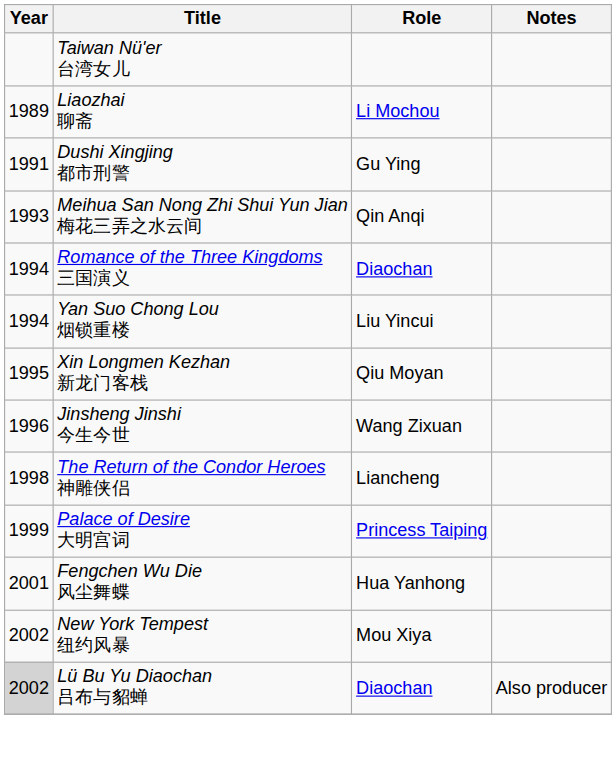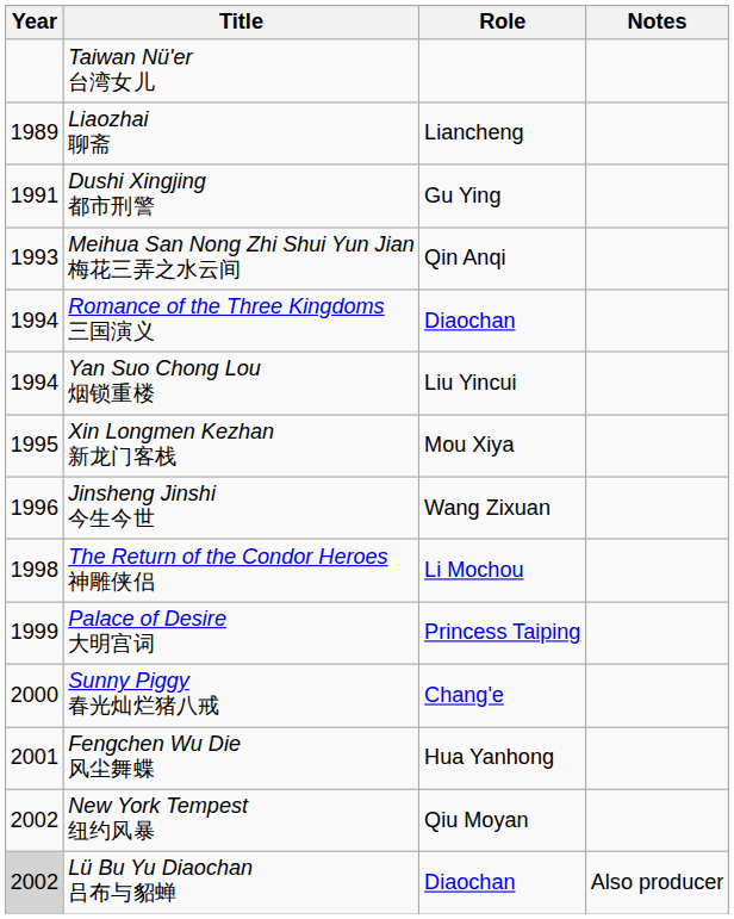Liaozhai 聊斋 | Role: Li Mochou -> Liancheng
Xin Longmen Kezhan 新龙门客栈 | Role: Qiu Moyan -> Mou Xiya
The Return of the Condor Heroes 神雕侠侣 | Role: Liancheng -> Li Mochou
+ row: 2000 | Sunny Piggy 春光灿烂猪八戒 | Chang'e
New York Tempest 纽约风暴 | Role: Mou Xiya -> Qiu Moyan
